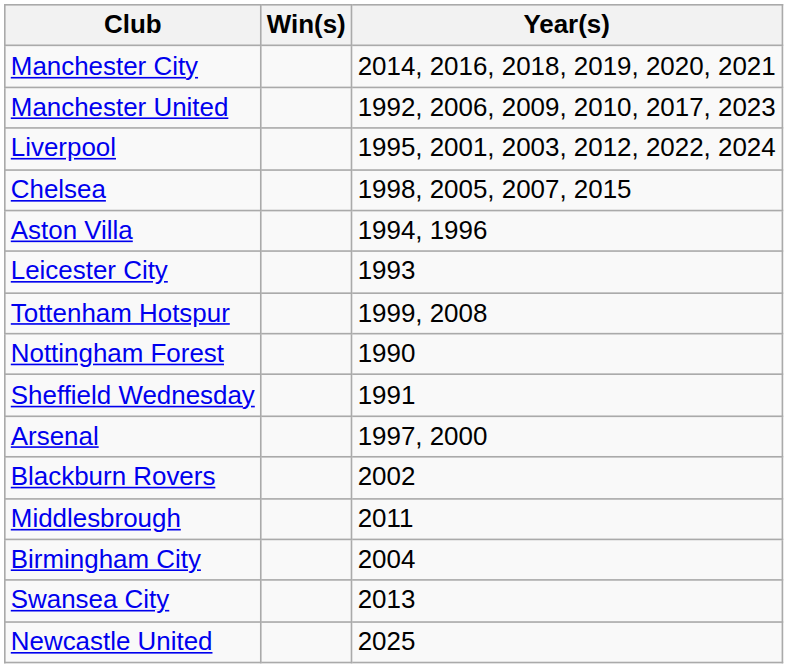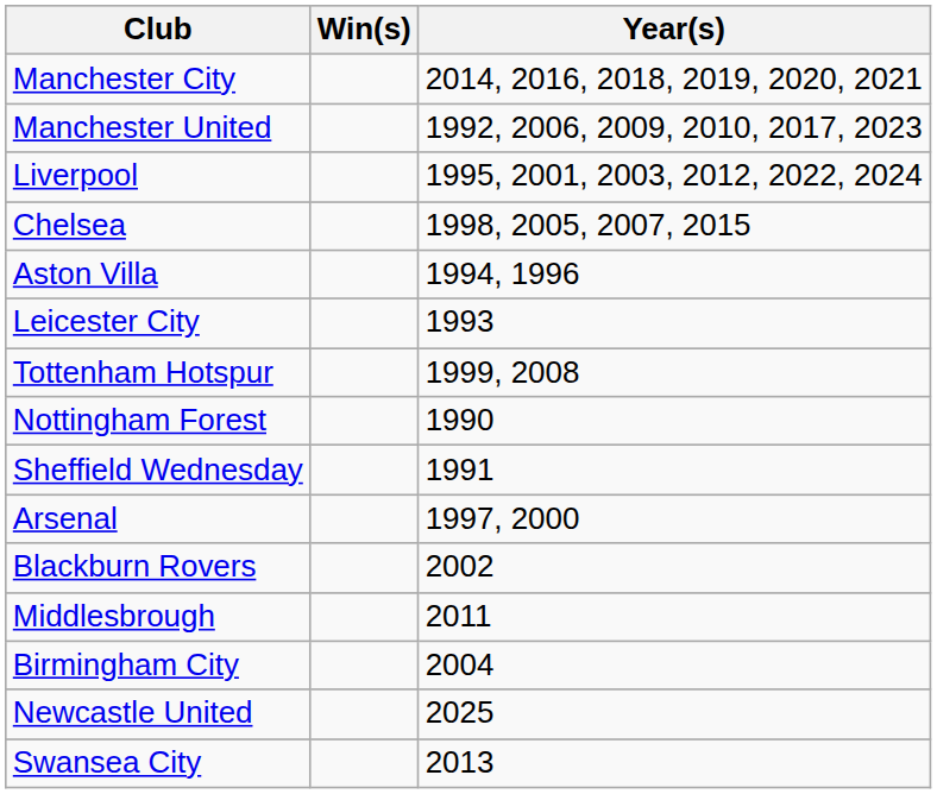rows swapped: Swansea City <-> Newcastle United
